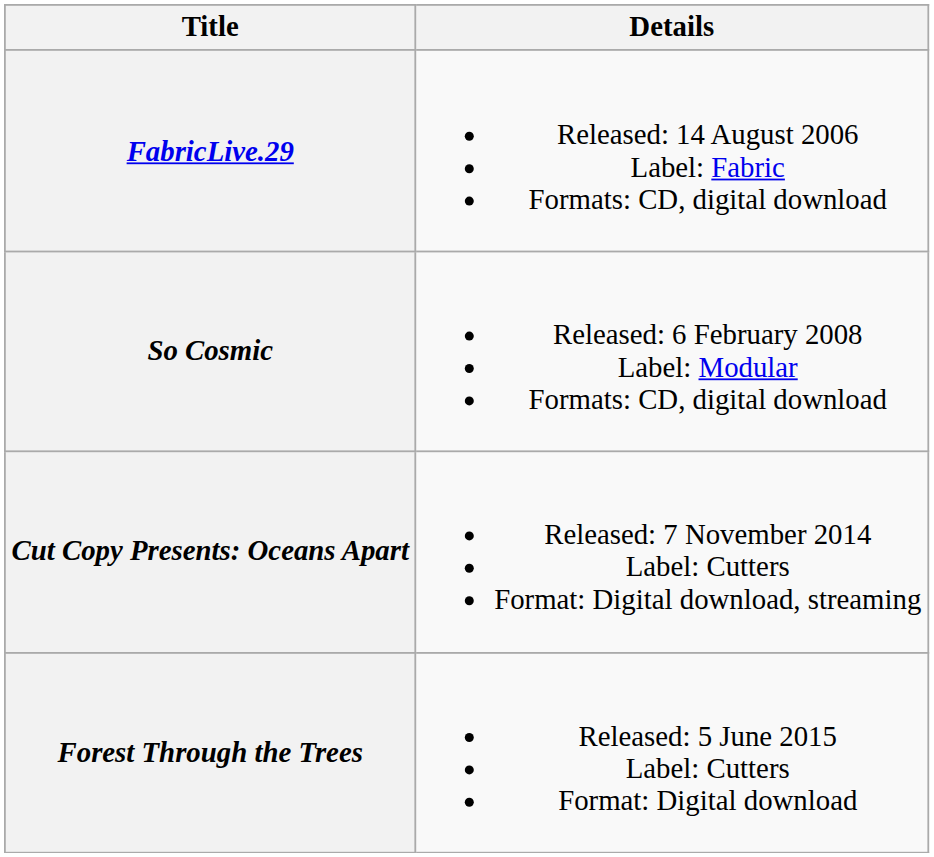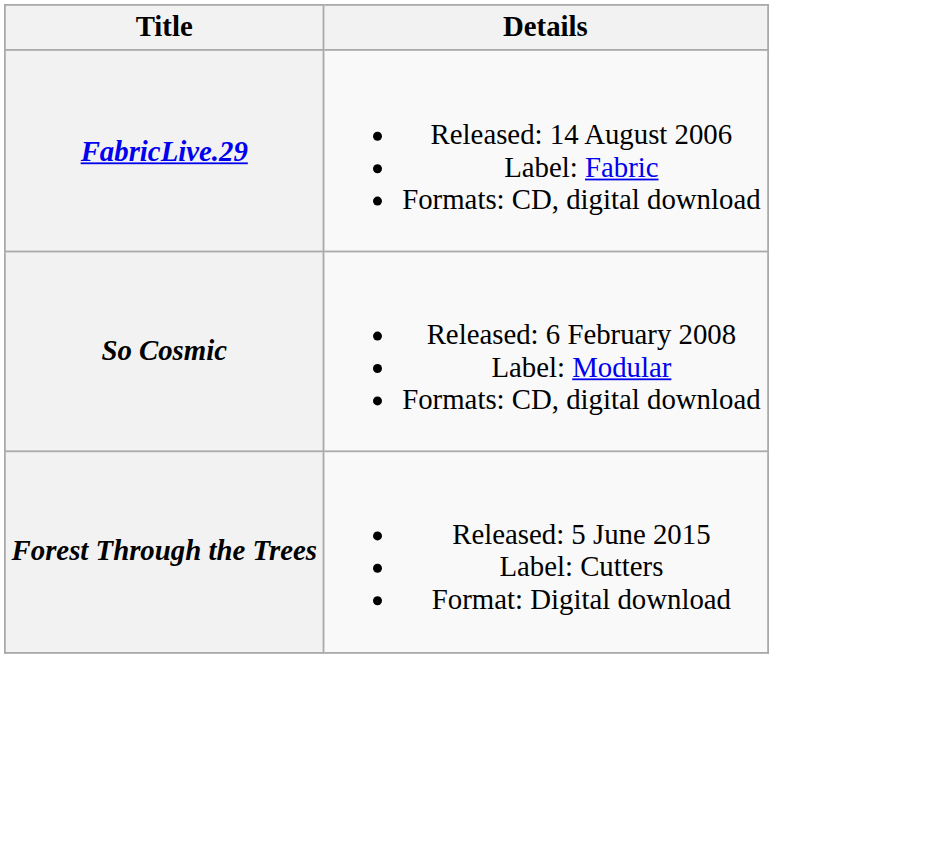- row: Cut Copy Presents: Oceans Apart | Released: 7 November 2014 Label: Cutters Format: Digital download, streaming
